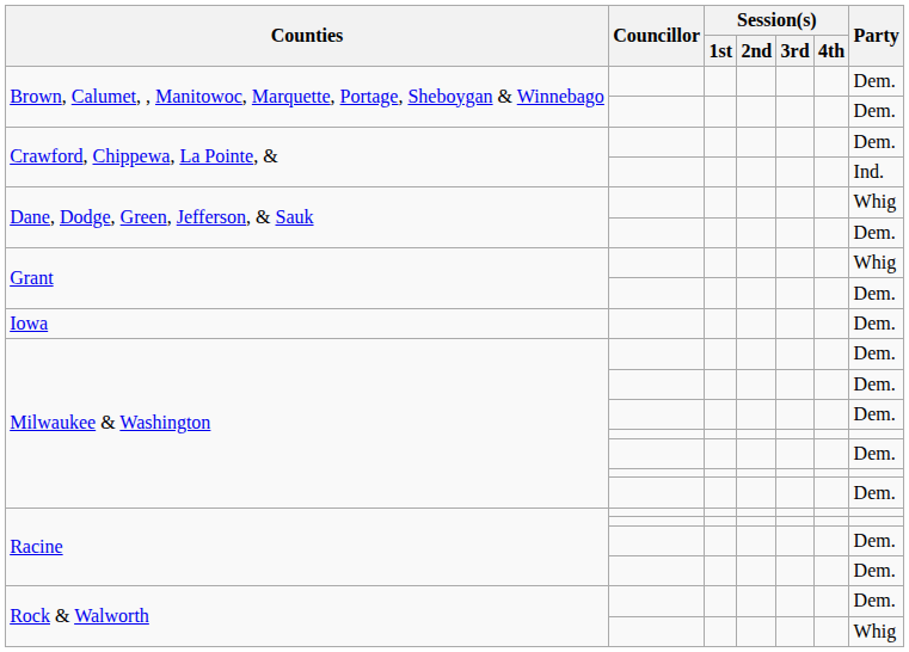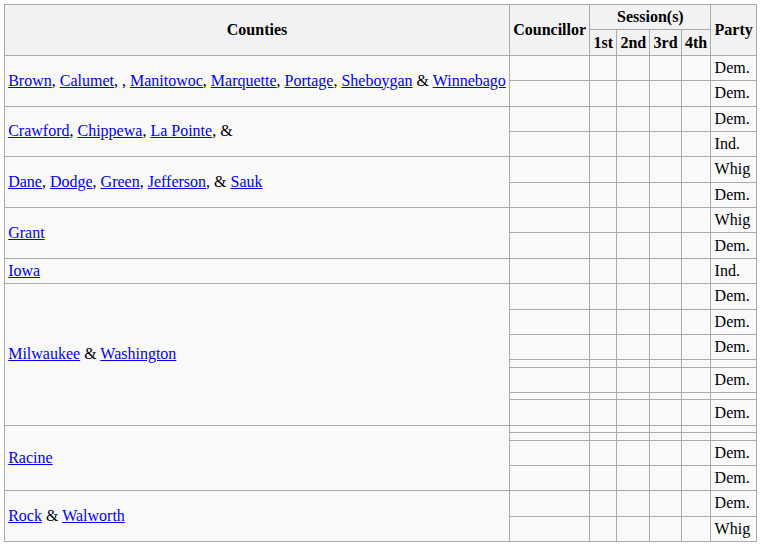Iowa | Party: Dem. -> Ind.
